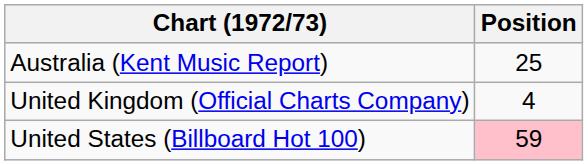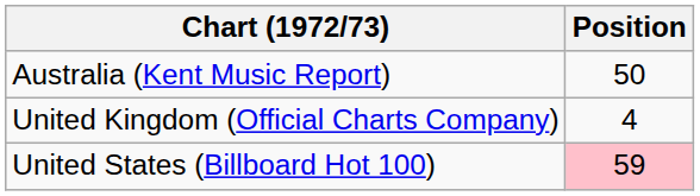Australia (Kent Music Report) | Position: 25 -> 50
